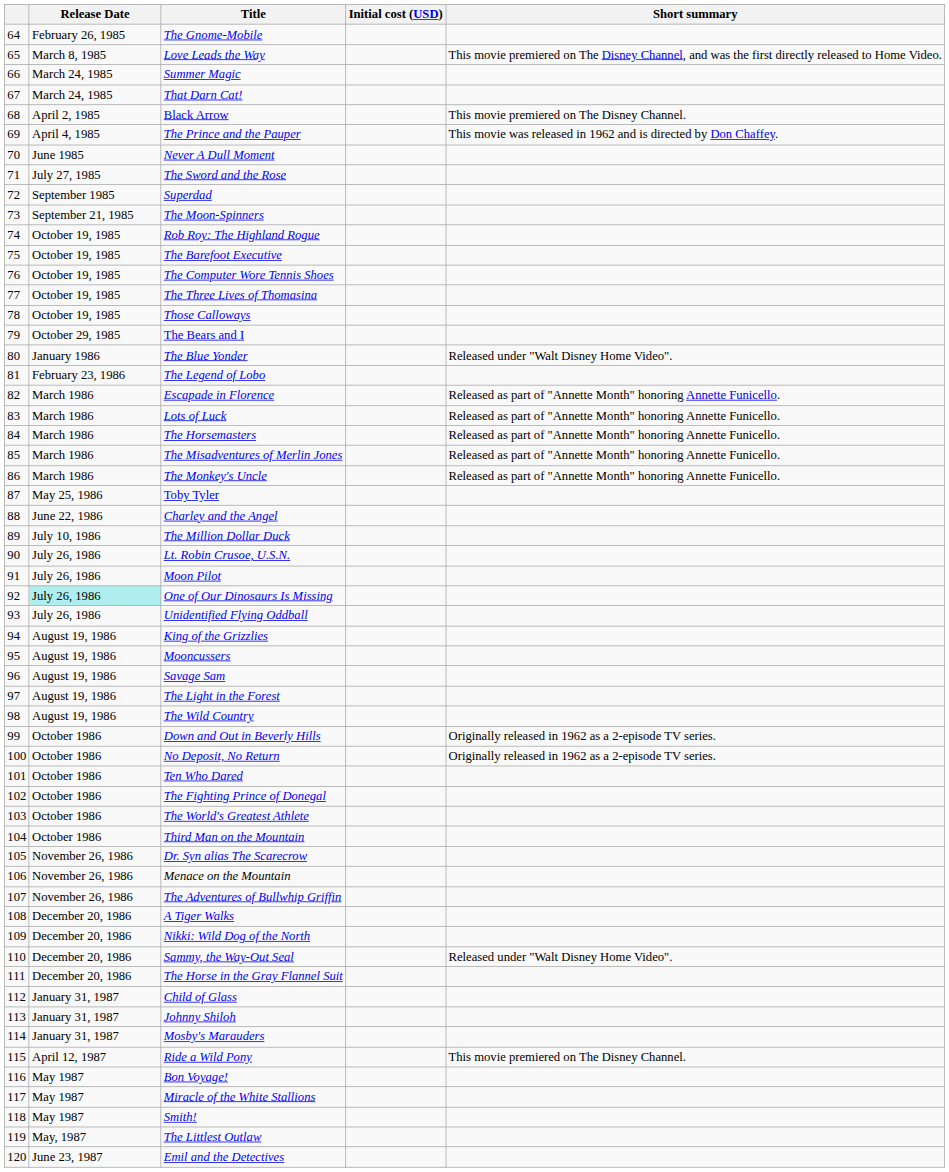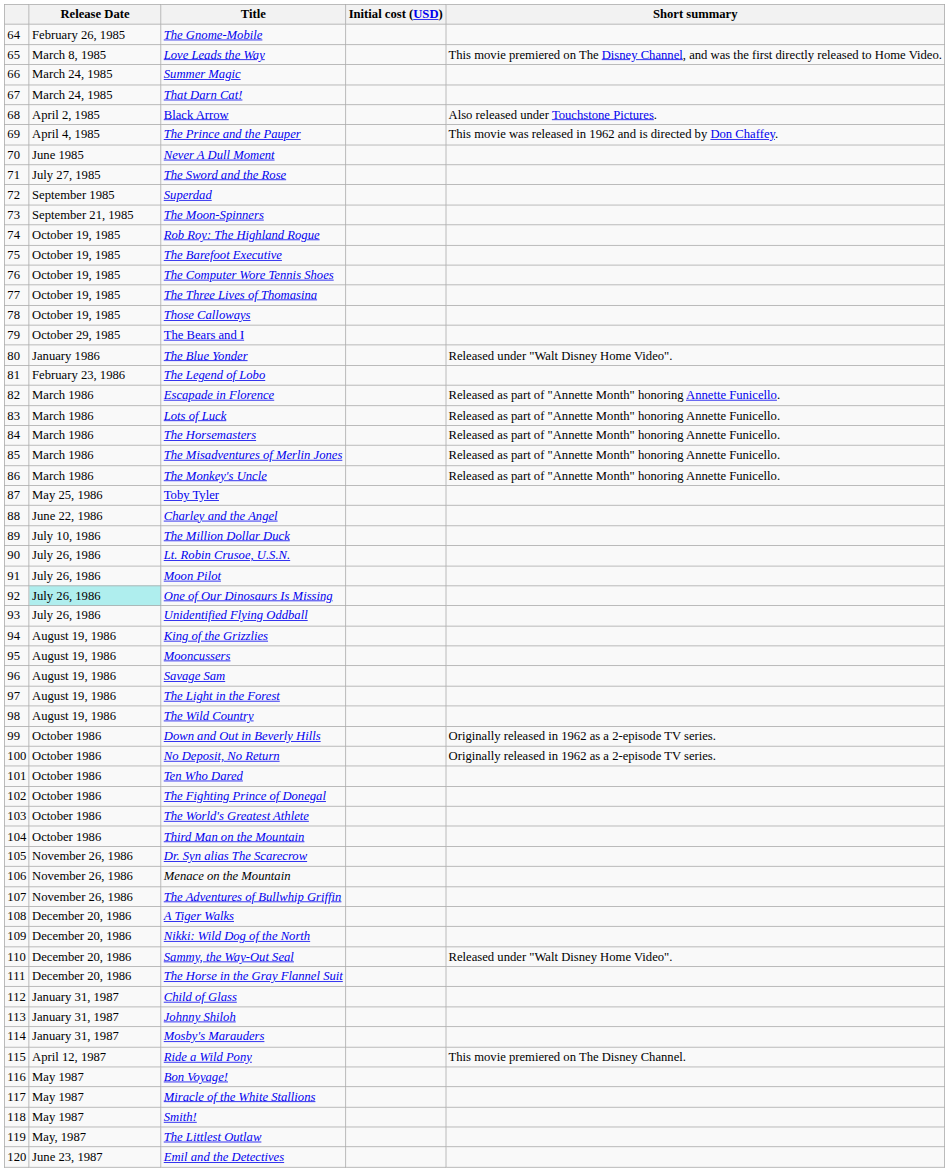Black Arrow | Short summary: This movie premiered on The Disney Channel. -> Also released under Touchstone Pictures.
